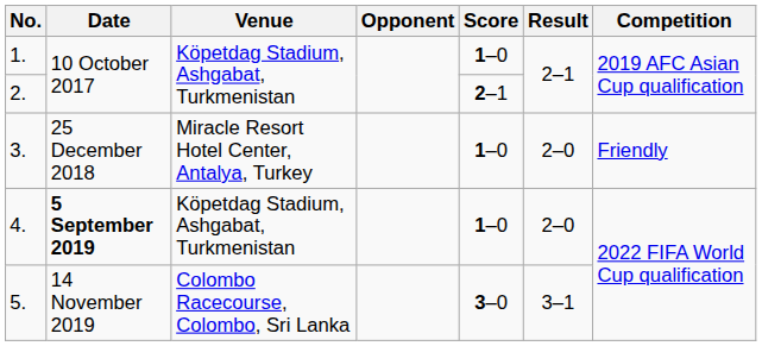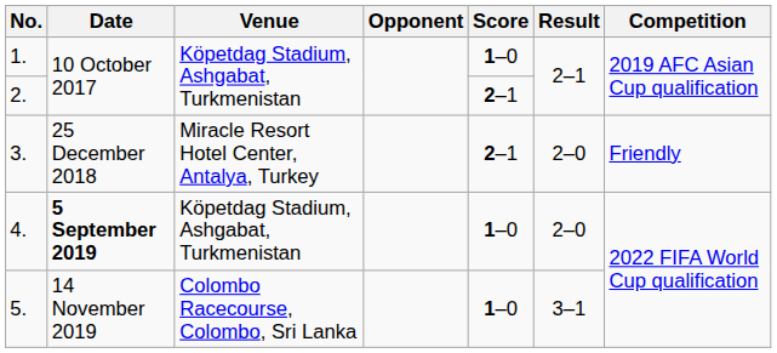3. | Score: 1–0 -> 2–1
5. | Score: 3–0 -> 1–0
